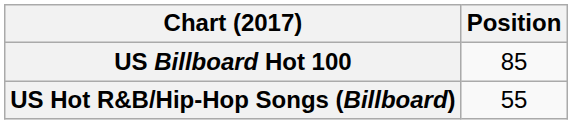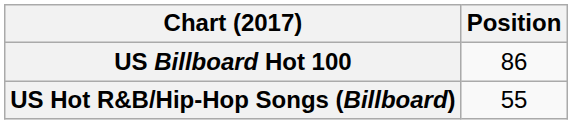US Billboard Hot 100 | Position: 85 -> 86
